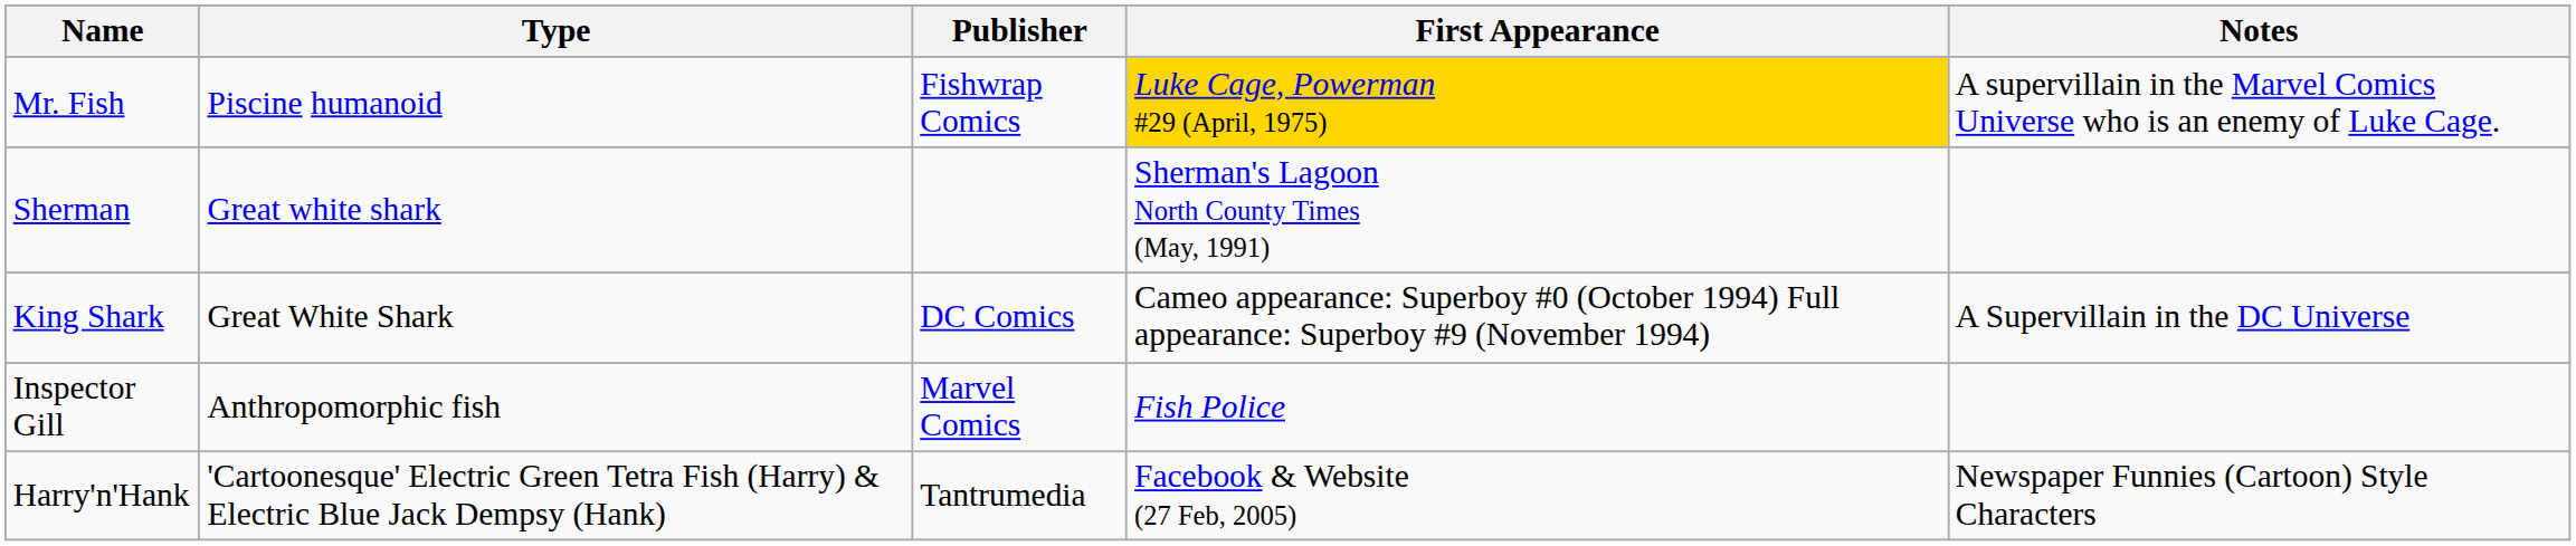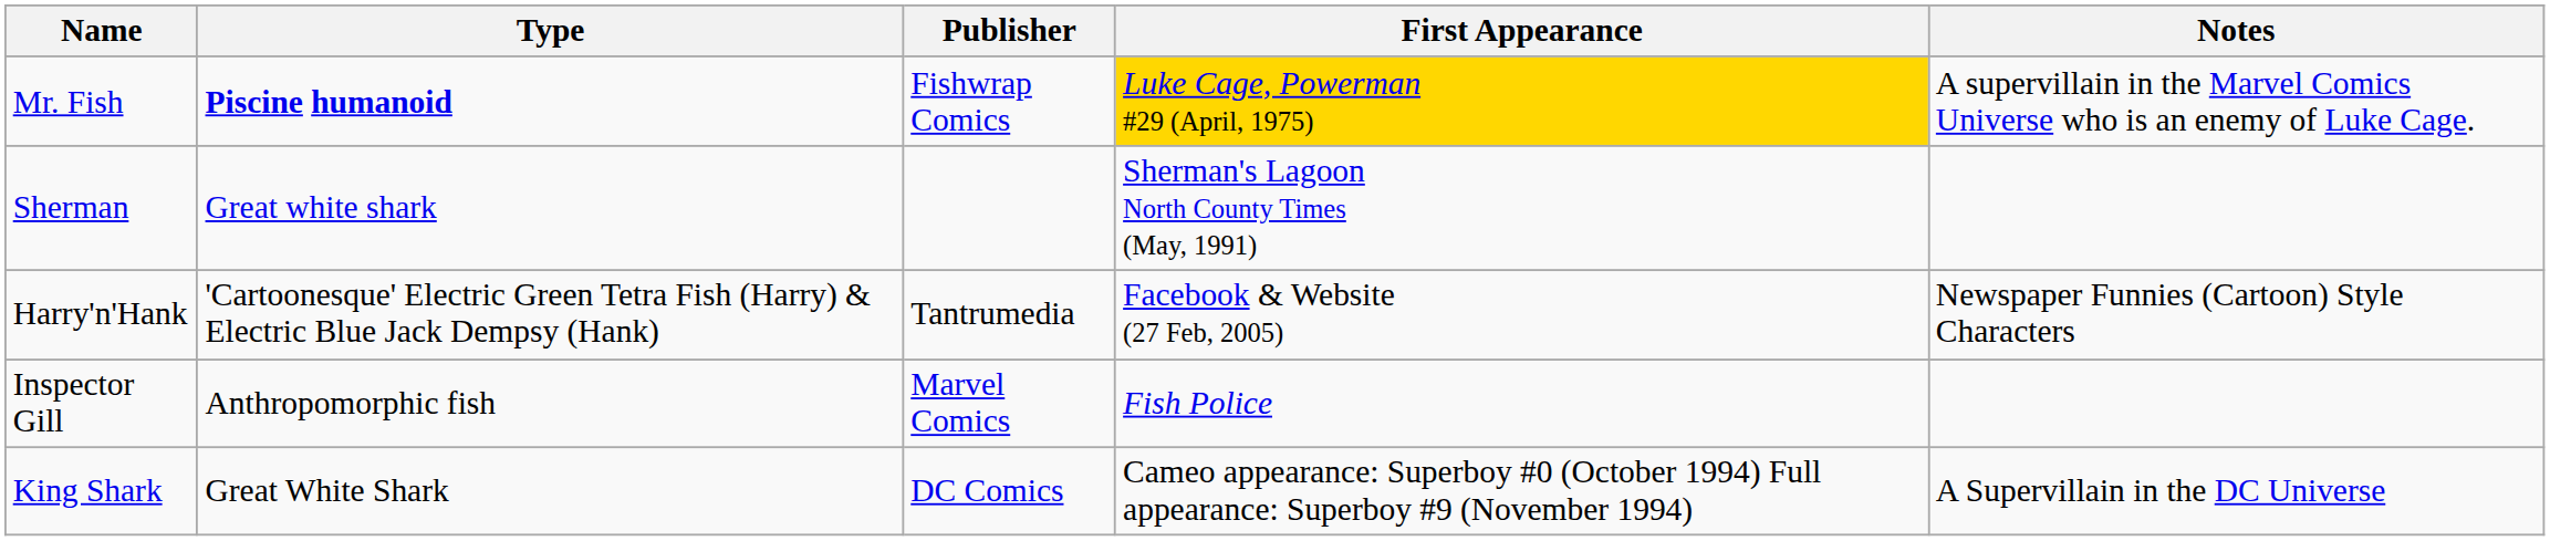Mr. Fish | Type: normal -> bold
rows swapped: Harry'n'Hank <-> King Shark
